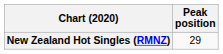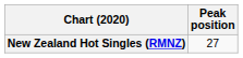New Zealand Hot Singles (RMNZ) | Peak position: 29 -> 27
